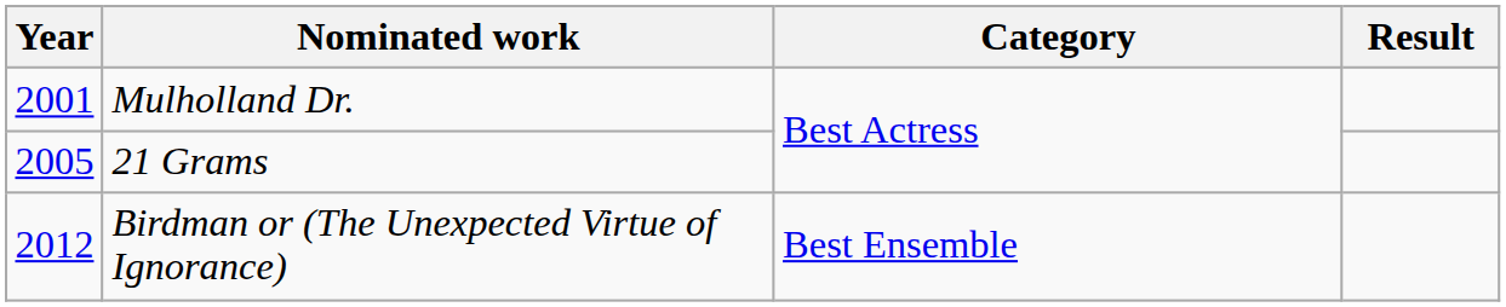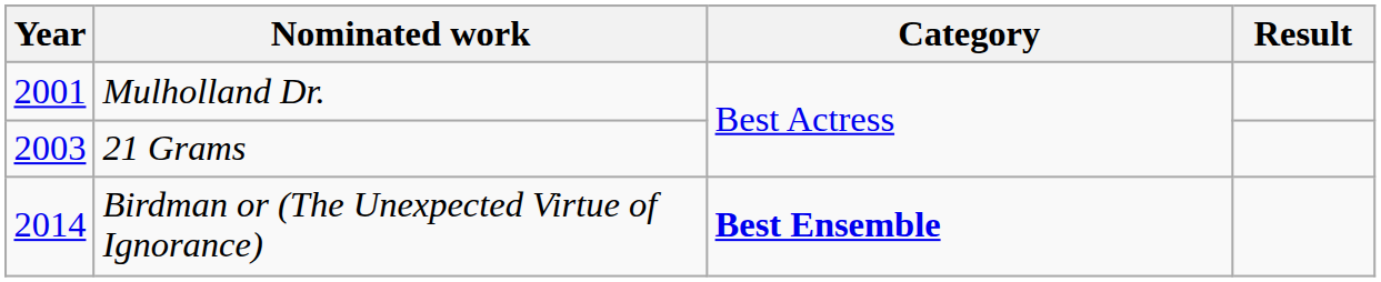21 Grams | Year: 2005 -> 2003
Birdman or (The Unexpected Virtue of Ignorance) | Year: 2012 -> 2014
Birdman or (The Unexpected Virtue of Ignorance) | Category: normal -> bold
